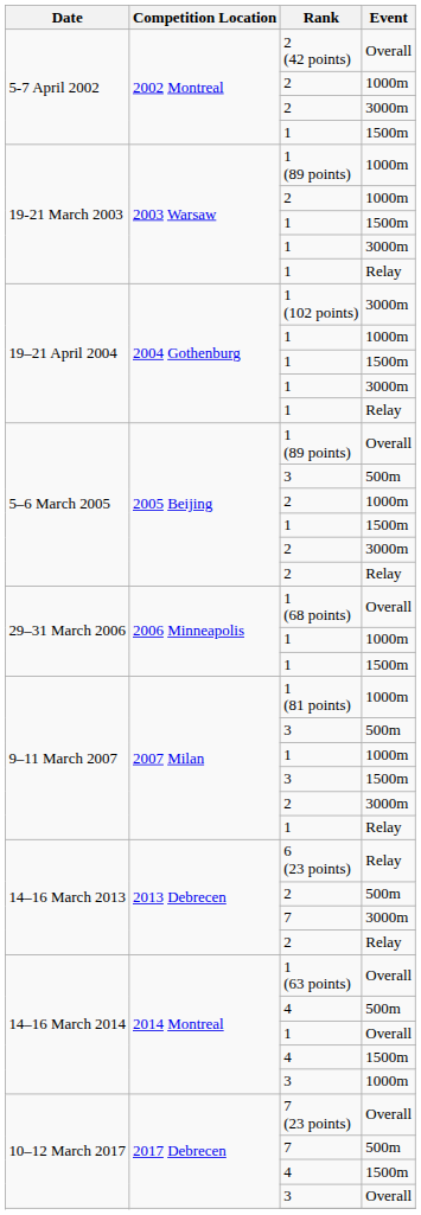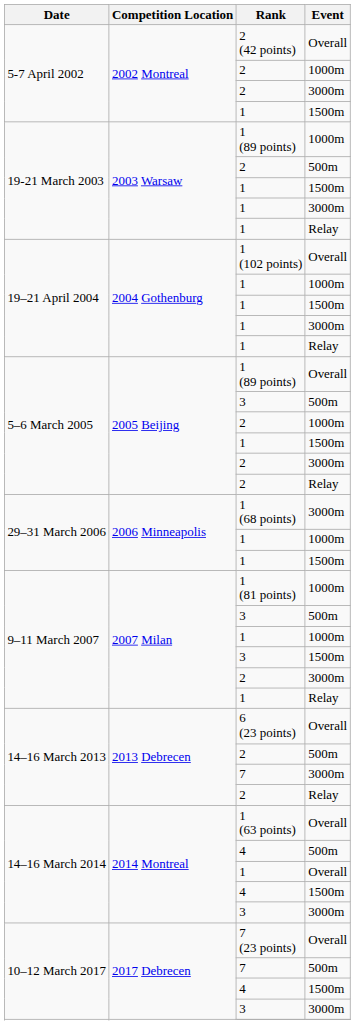19-21 March 2003 / 2 | Event: 1000m -> 500m
1 (102 points) | Event: 3000m -> Overall
1 (68 points) | Event: Overall -> 3000m
6 (23 points) | Event: Relay -> Overall
14–16 March 2014 / 3 | Event: 1000m -> 3000m
10–12 March 2017 / 3 | Event: Overall -> 3000m
